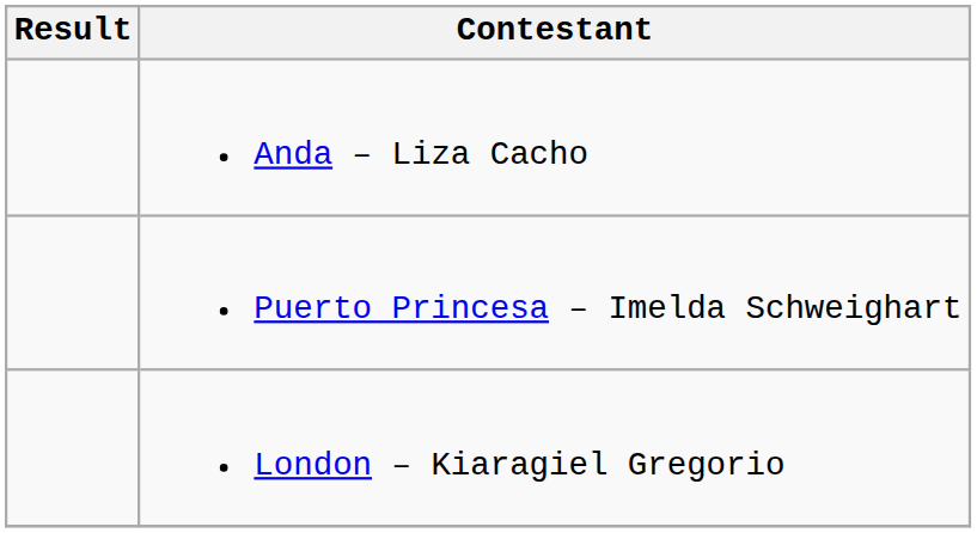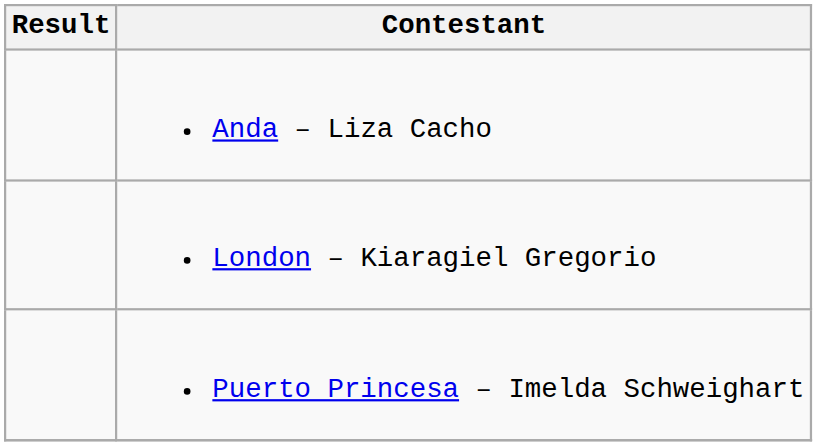rows swapped: Puerto Princesa – Imelda Schweighart <-> London – Kiaragiel Gregorio
